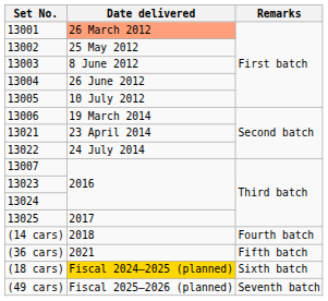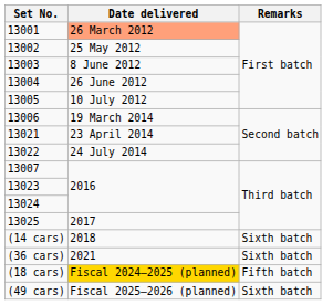(14 cars) | Remarks: Fourth batch -> Sixth batch
(36 cars) | Remarks: Fifth batch -> Sixth batch
(18 cars) | Remarks: Sixth batch -> Fifth batch
(49 cars) | Remarks: Seventh batch -> Sixth batch
